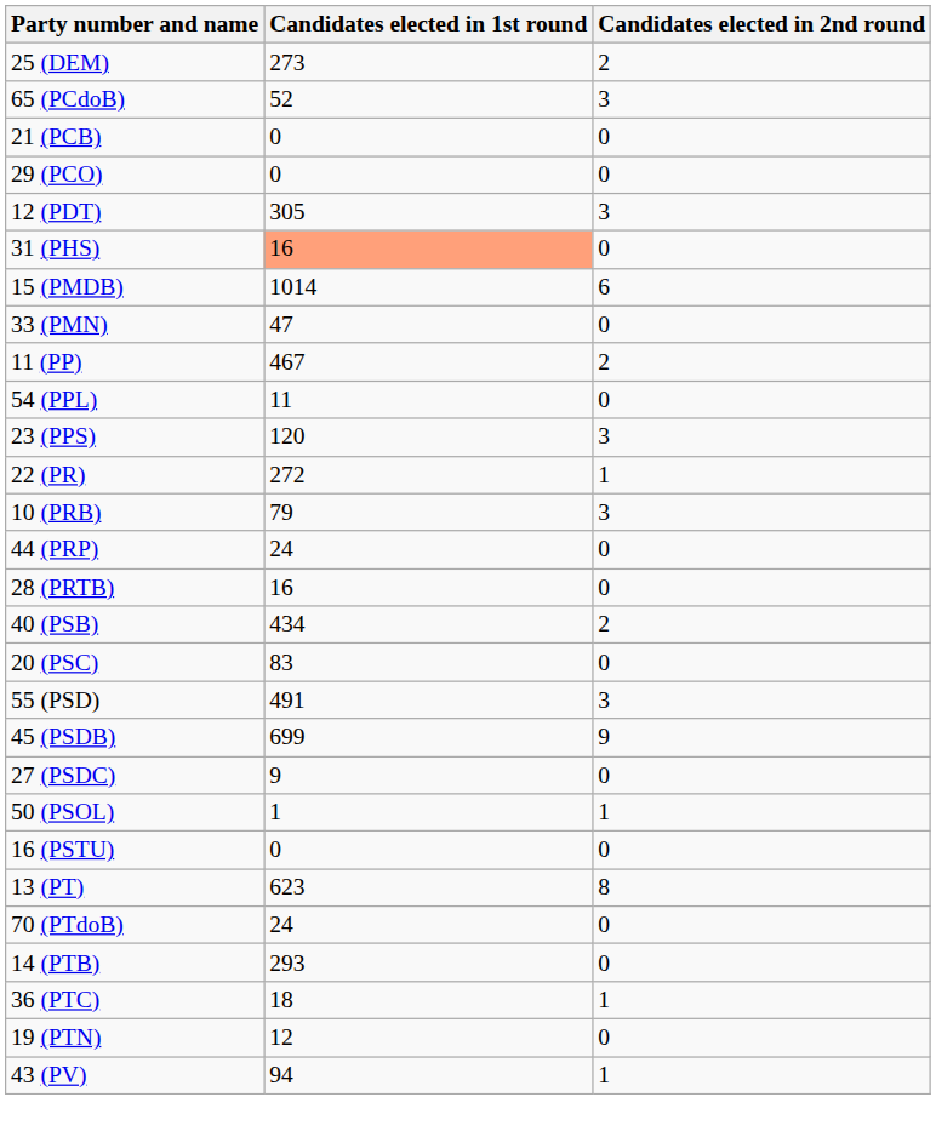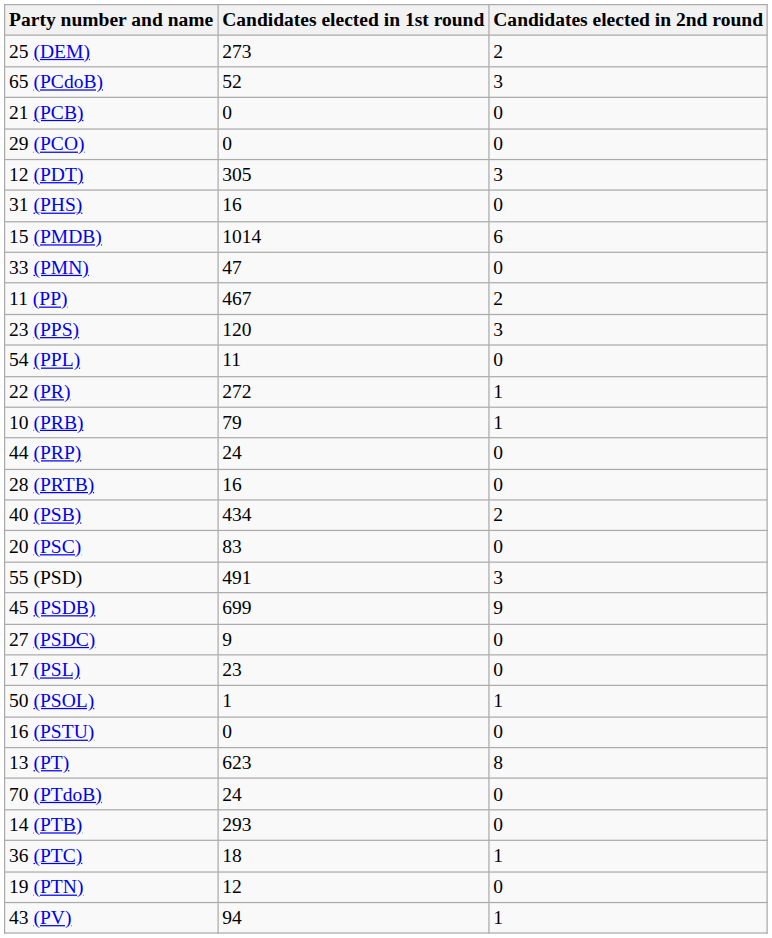31 (PHS) | Candidates elected in 1st round: lightsalmon background -> no background
rows swapped: 54 (PPL) <-> 23 (PPS)
10 (PRB) | Candidates elected in 2nd round: 3 -> 1
+ row: 17 (PSL) | 23 | 0
